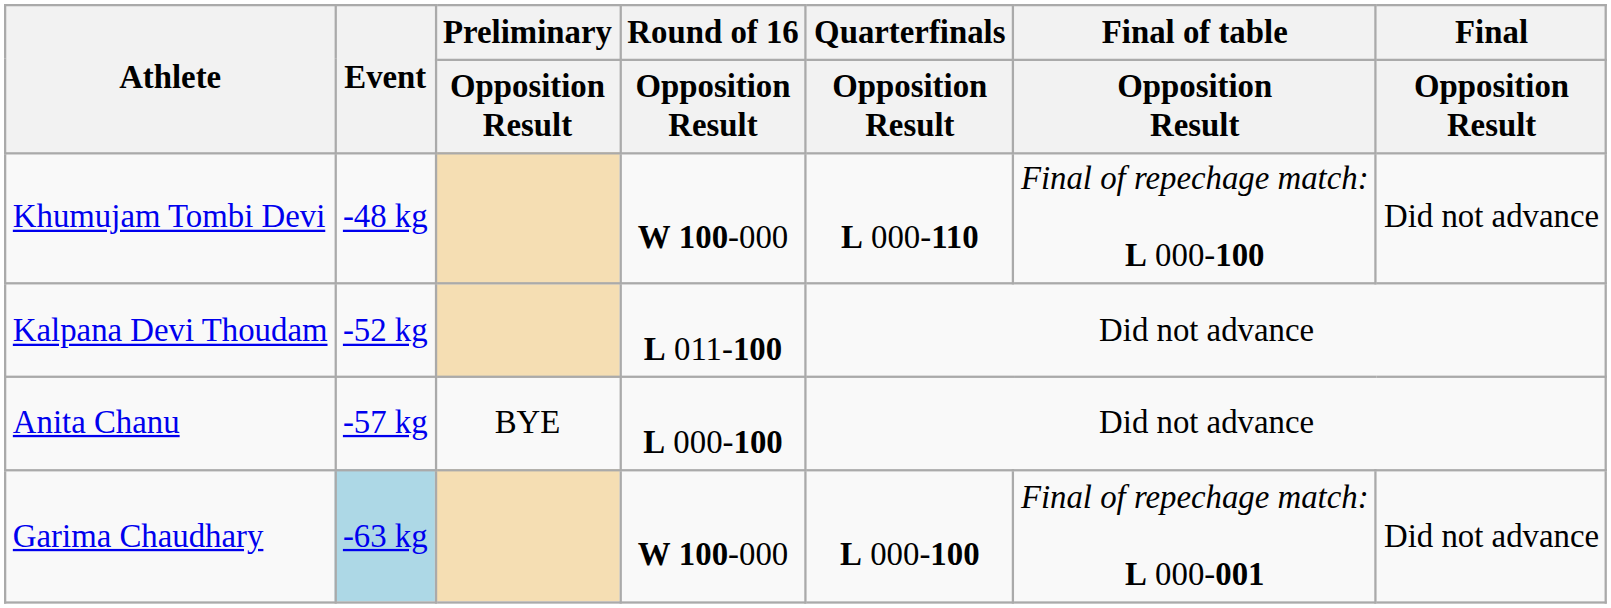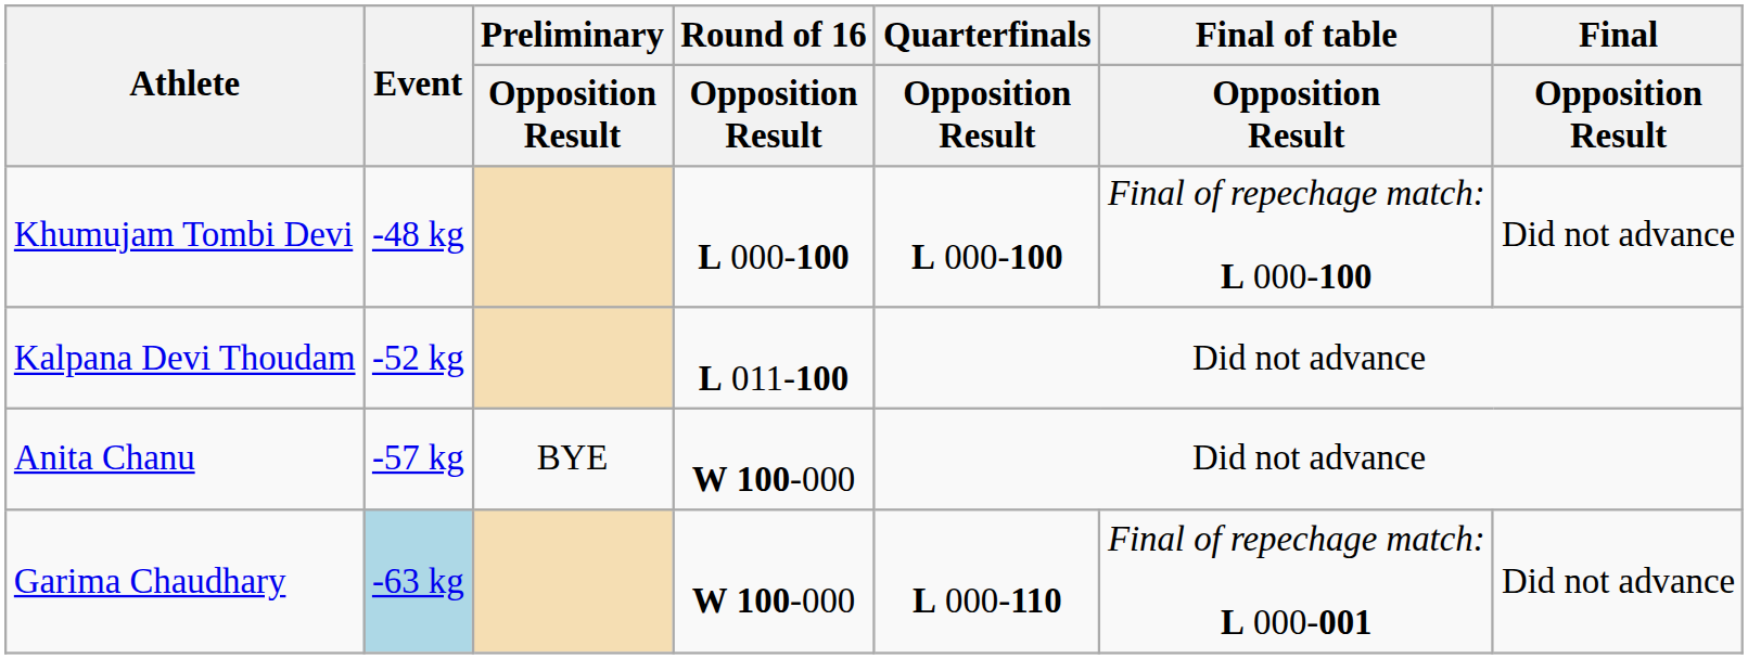Khumujam Tombi Devi | Round of 16 / Opposition Result: W 100-000 -> L 000-100
Khumujam Tombi Devi | Quarterfinals / Opposition Result: L 000-110 -> L 000-100
Anita Chanu | Round of 16 / Opposition Result: L 000-100 -> W 100-000
Garima Chaudhary | Quarterfinals / Opposition Result: L 000-100 -> L 000-110
